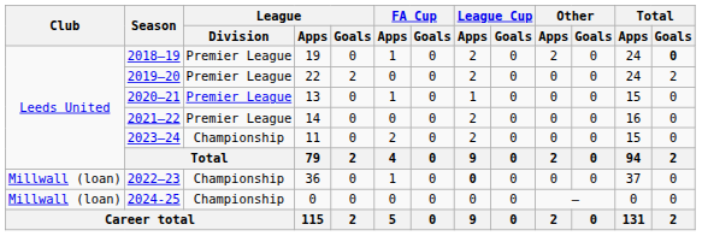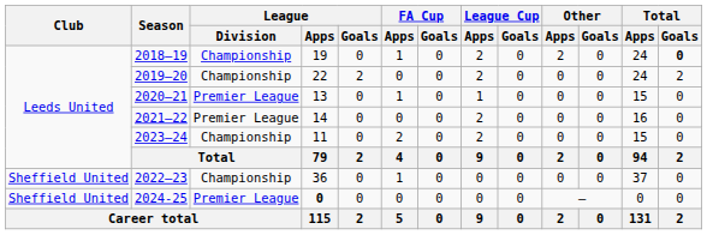2018–19 | League / Division: Premier League -> Championship
2019–20 | League / Division: Premier League -> Championship
2022–23 | Club: Millwall (loan) -> Sheffield United
2022–23 | League Cup / Apps: bold -> normal
2024-25 | Club: Millwall (loan) -> Sheffield United
2024-25 | League / Division: Championship -> Premier League
2024-25 | League / Apps: normal -> bold
